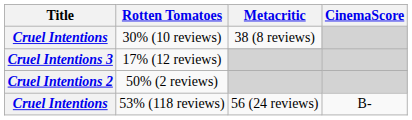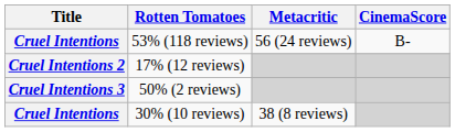rows swapped: 53% (118 reviews) <-> 30% (10 reviews)
17% (12 reviews) | Title: Cruel Intentions 3 -> Cruel Intentions 2
50% (2 reviews) | Title: Cruel Intentions 2 -> Cruel Intentions 3
